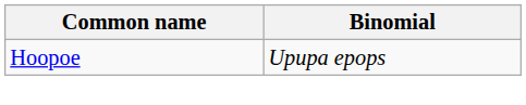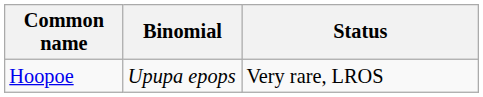+ column: Status | Very rare, LROS
